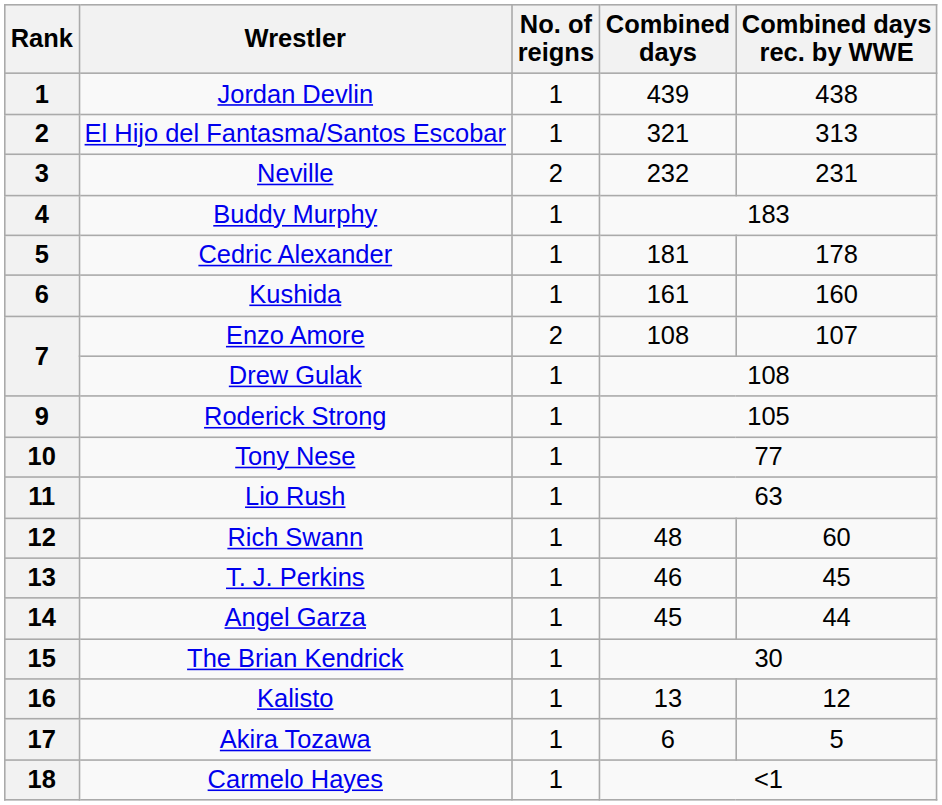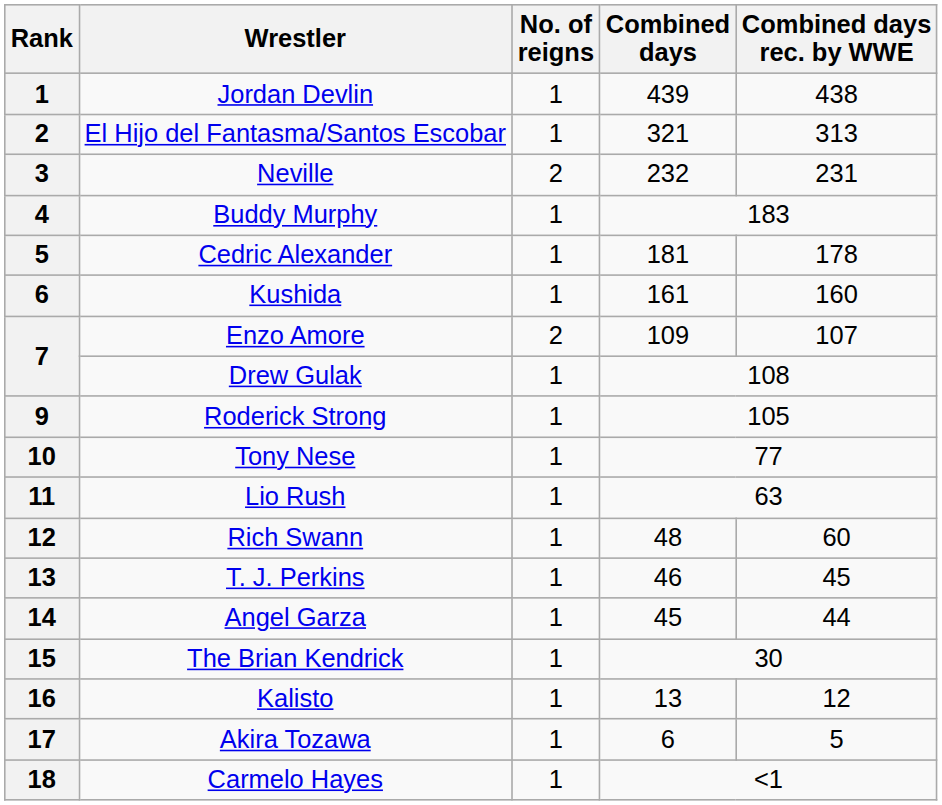Enzo Amore | Combined days: 108 -> 109
